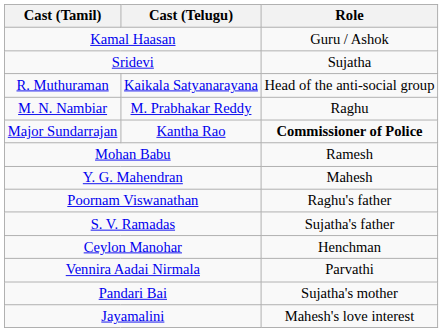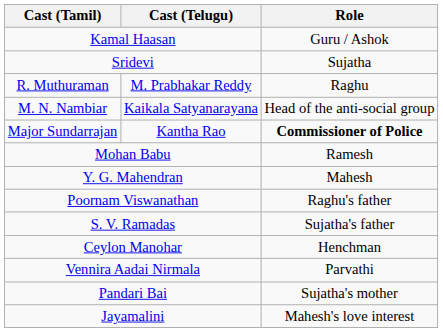R. Muthuraman | Cast (Telugu): Kaikala Satyanarayana -> M. Prabhakar Reddy
R. Muthuraman | Role: Head of the anti-social group -> Raghu
M. N. Nambiar | Cast (Telugu): M. Prabhakar Reddy -> Kaikala Satyanarayana
M. N. Nambiar | Role: Raghu -> Head of the anti-social group
